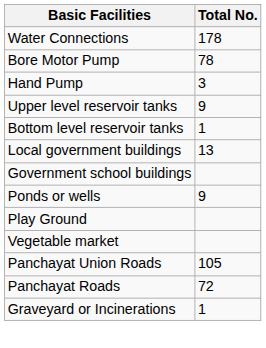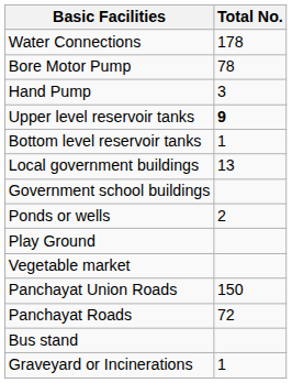Upper level reservoir tanks | Total No.: normal -> bold
Ponds or wells | Total No.: 9 -> 2
Panchayat Union Roads | Total No.: 105 -> 150
+ row: Bus stand
